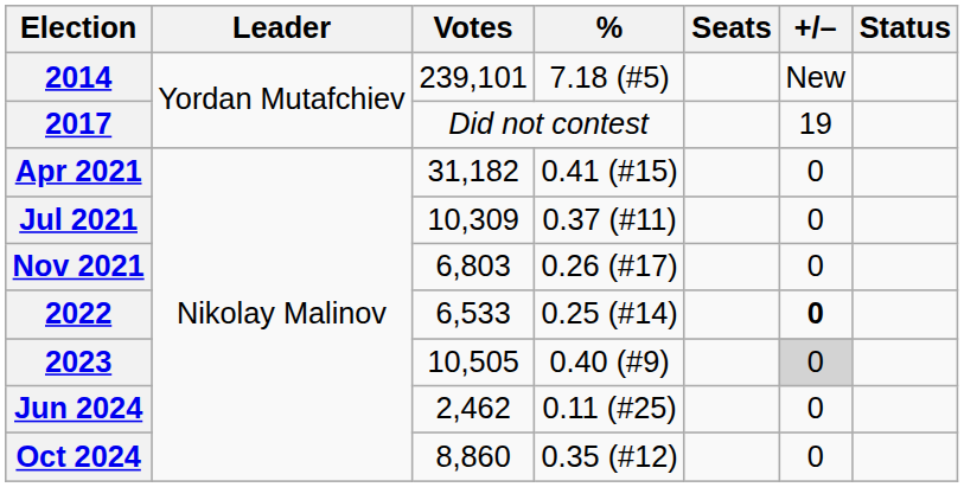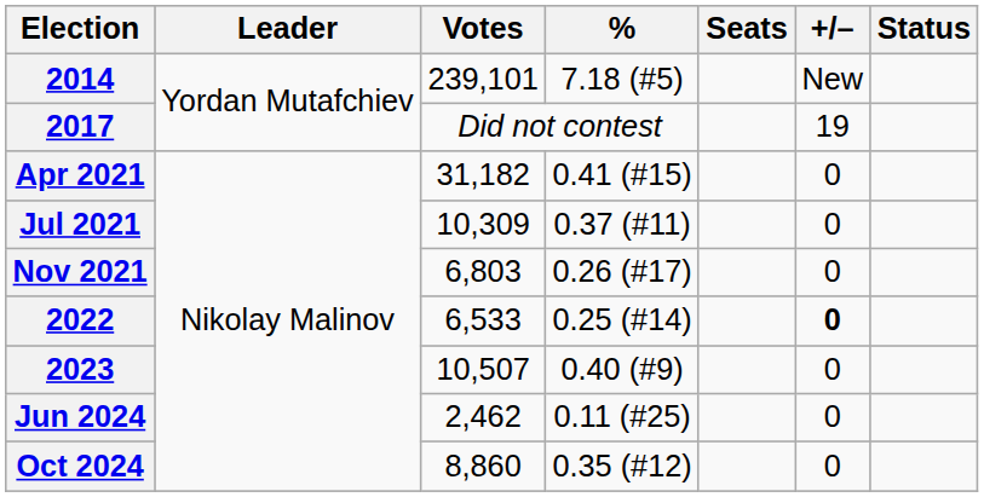2023 | Votes: 10,505 -> 10,507
2023 | +/–: lightgrey background -> no background
